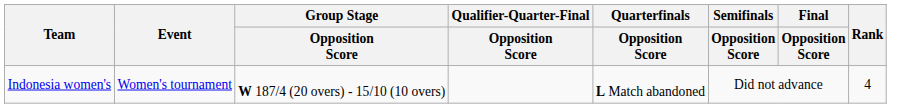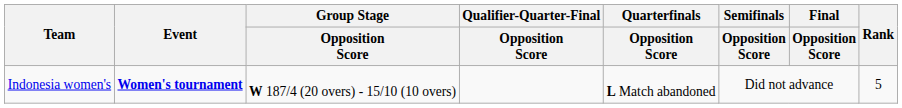Indonesia women's | Event: normal -> bold
Indonesia women's | Rank: 4 -> 5
